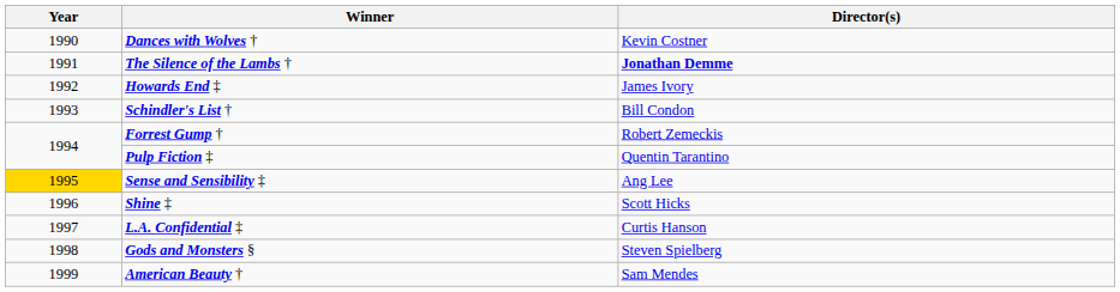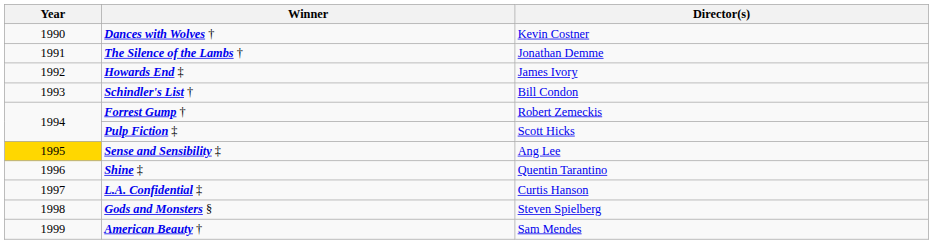The Silence of the Lambs † | Director(s): bold -> normal
Pulp Fiction ‡ | Director(s): Quentin Tarantino -> Scott Hicks
Shine ‡ | Director(s): Scott Hicks -> Quentin Tarantino
